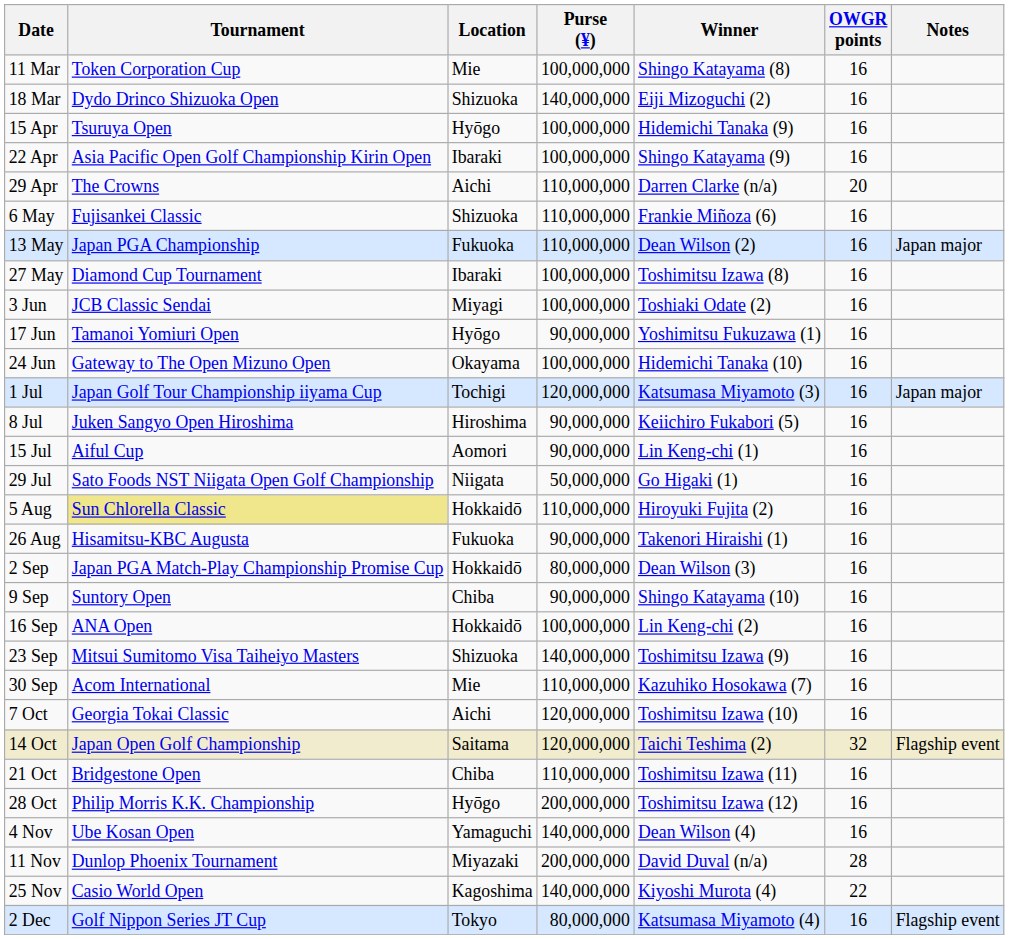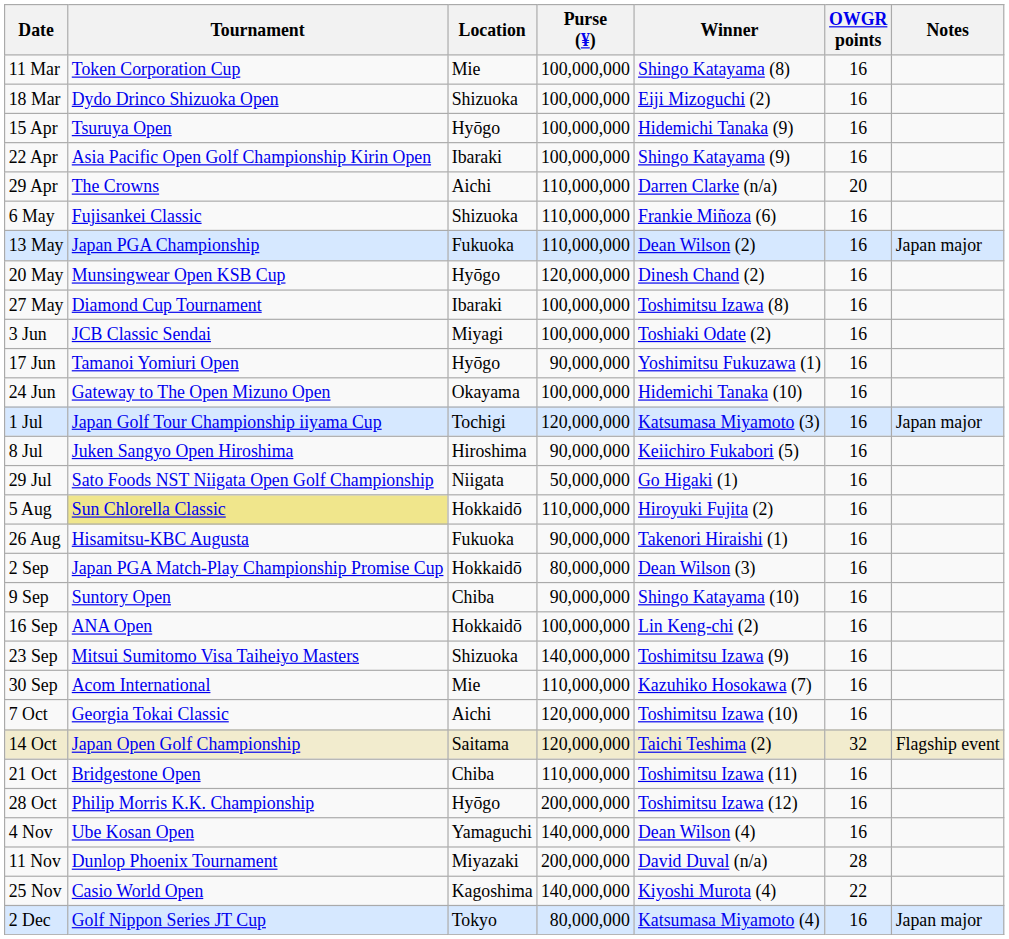18 Mar | Purse (¥): 140,000,000 -> 100,000,000
+ row: 20 May | Munsingwear Open KSB Cup | Hyōgo | 120,000,000 | Dinesh Chand (2) | 16
- row: 15 Jul | Aiful Cup | Aomori | 90,000,000 | Lin Keng-chi (1) | 16
2 Dec | Notes: Flagship event -> Japan major
